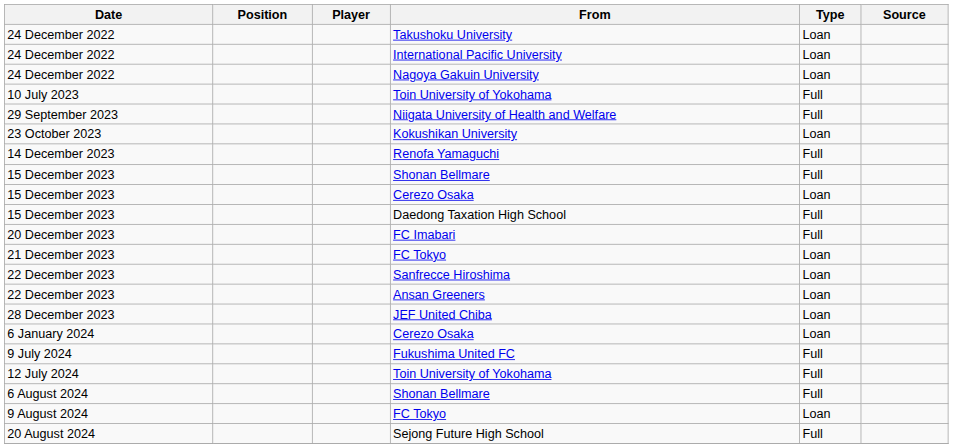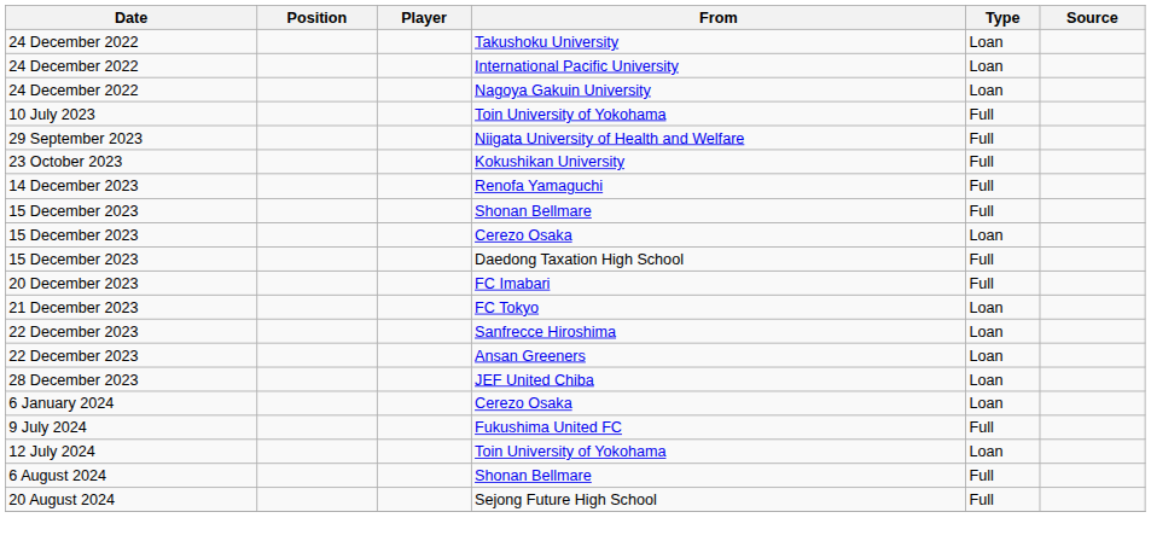Kokushikan University | Type: Loan -> Full
12 July 2024 / Toin University of Yokohama | Type: Full -> Loan
- row: 9 August 2024 | FC Tokyo | Loan
